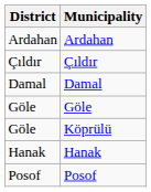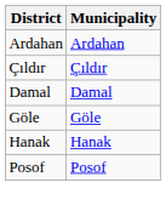- row: Göle | Köprülü
